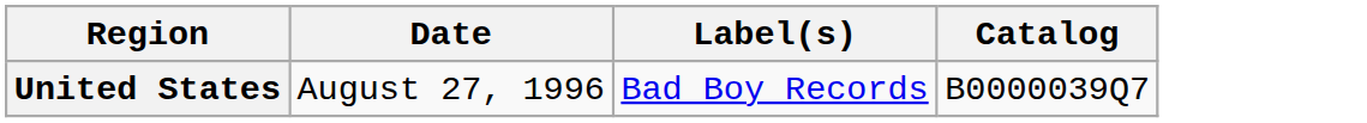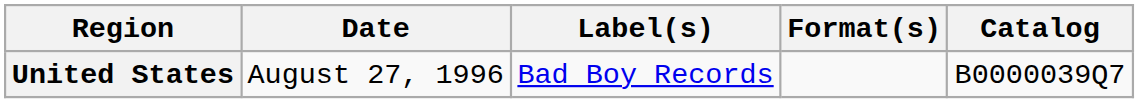+ column: Format(s)
